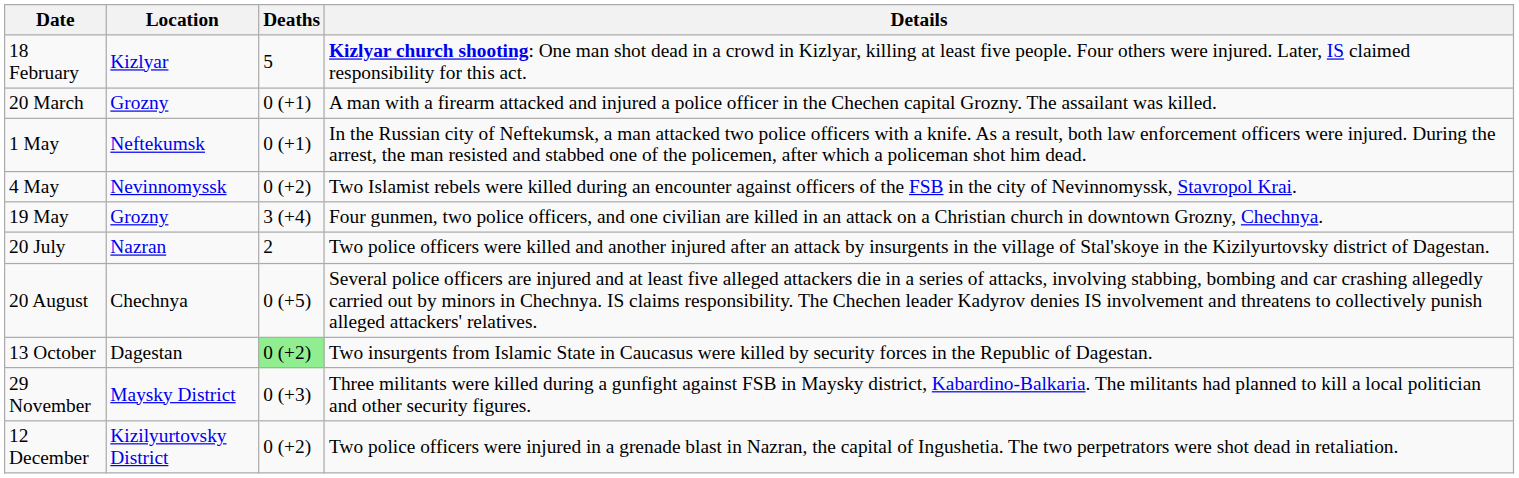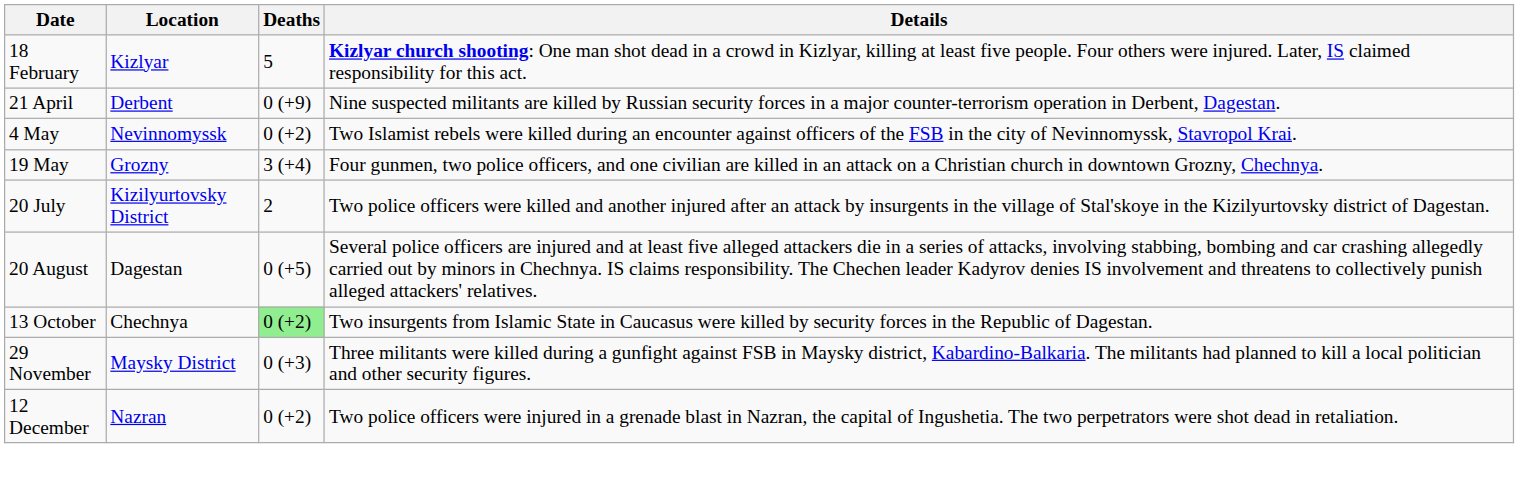- row: 20 March | Grozny | 0 (+1) | A man with a firearm attacked and injured a police officer in the Chechen capital Grozny. The assailant was killed.
+ row: 21 April | Derbent | 0 (+9) | Nine suspected militants are killed by Russian security forces in a major counter-terrorism operation in Derbent, Dagestan.
- row: 1 May | Neftekumsk | 0 (+1) | In the Russian city of Neftekumsk, a man attacked two police officers with a knife. As a result, both law enforcement officers were injured. During the arrest, the man resisted and stabbed one of the policemen, after which a policeman shot him dead.
20 July | Location: Nazran -> Kizilyurtovsky District
20 August | Location: Chechnya -> Dagestan
13 October | Location: Dagestan -> Chechnya
12 December | Location: Kizilyurtovsky District -> Nazran
